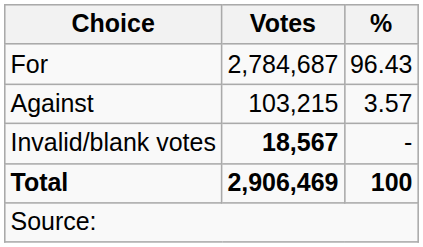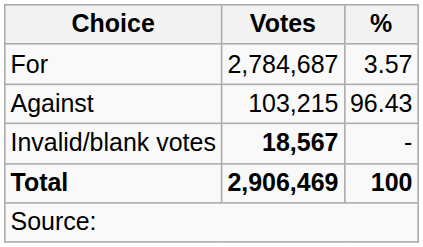For | %: 96.43 -> 3.57
Against | %: 3.57 -> 96.43
